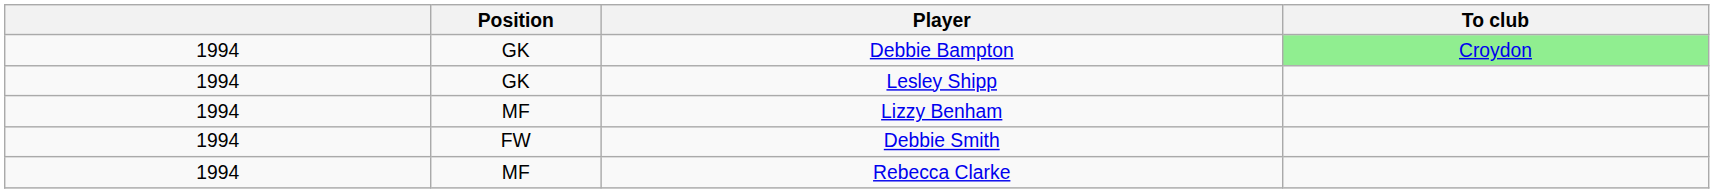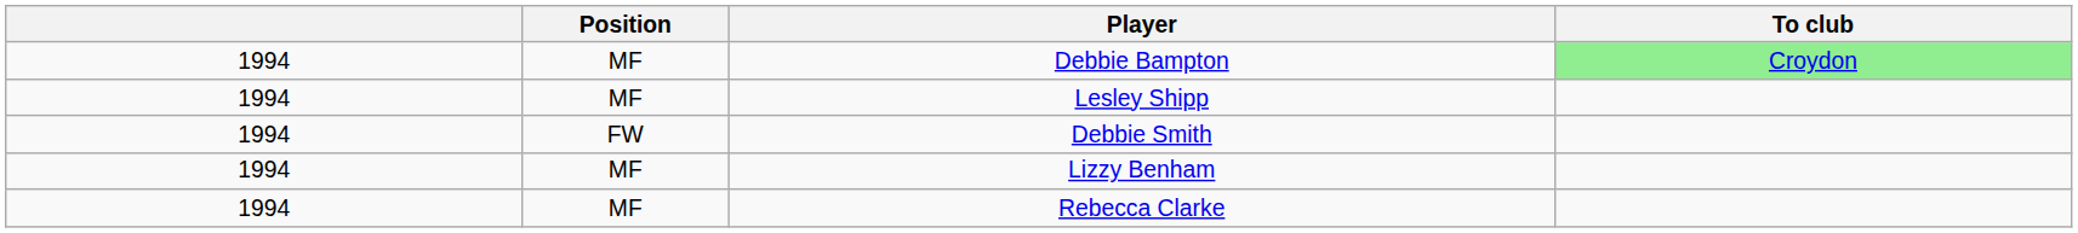Debbie Bampton | Position: GK -> MF
Lesley Shipp | Position: GK -> MF
rows swapped: Debbie Smith <-> Lizzy Benham
